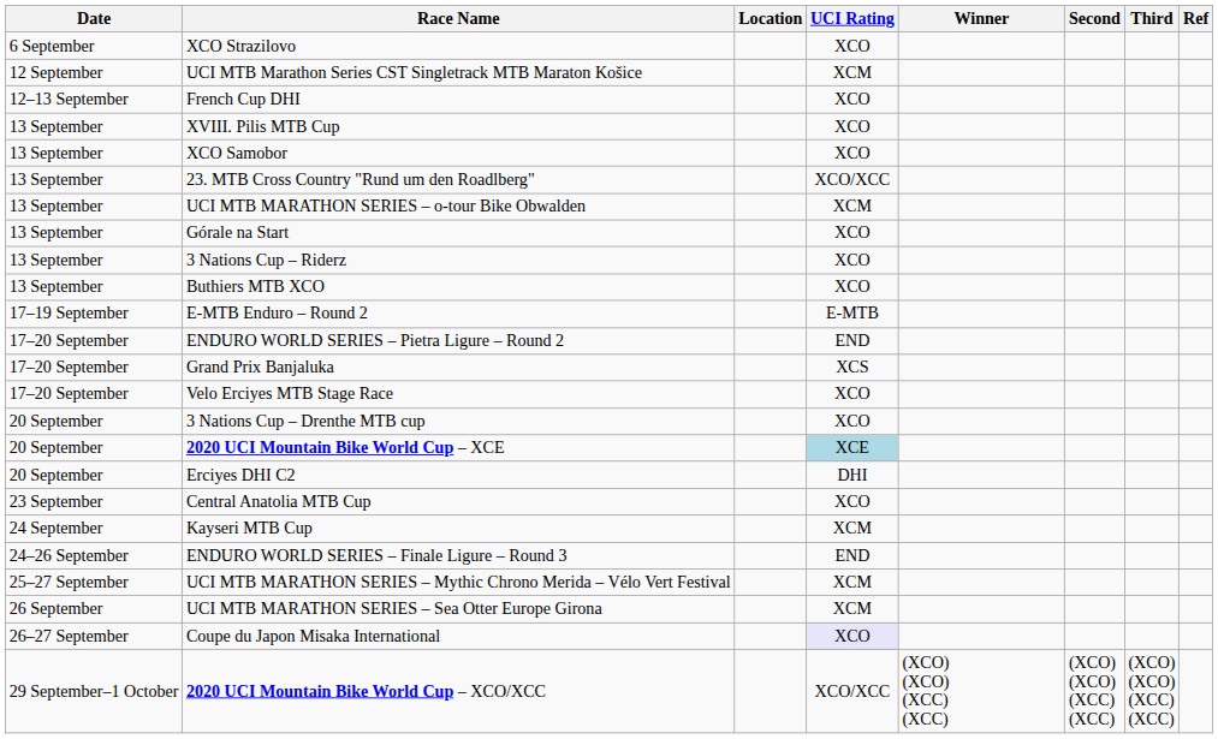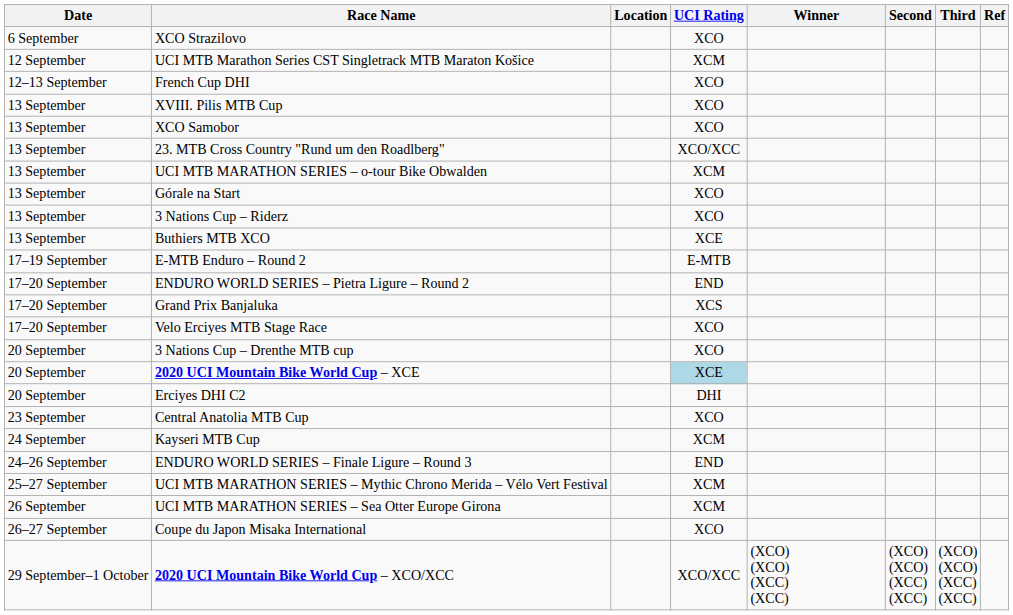Buthiers MTB XCO | UCI Rating: XCO -> XCE
Coupe du Japon Misaka International | UCI Rating: lavender background -> no background
